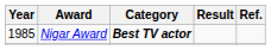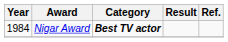Nigar Award | Year: 1985 -> 1984
